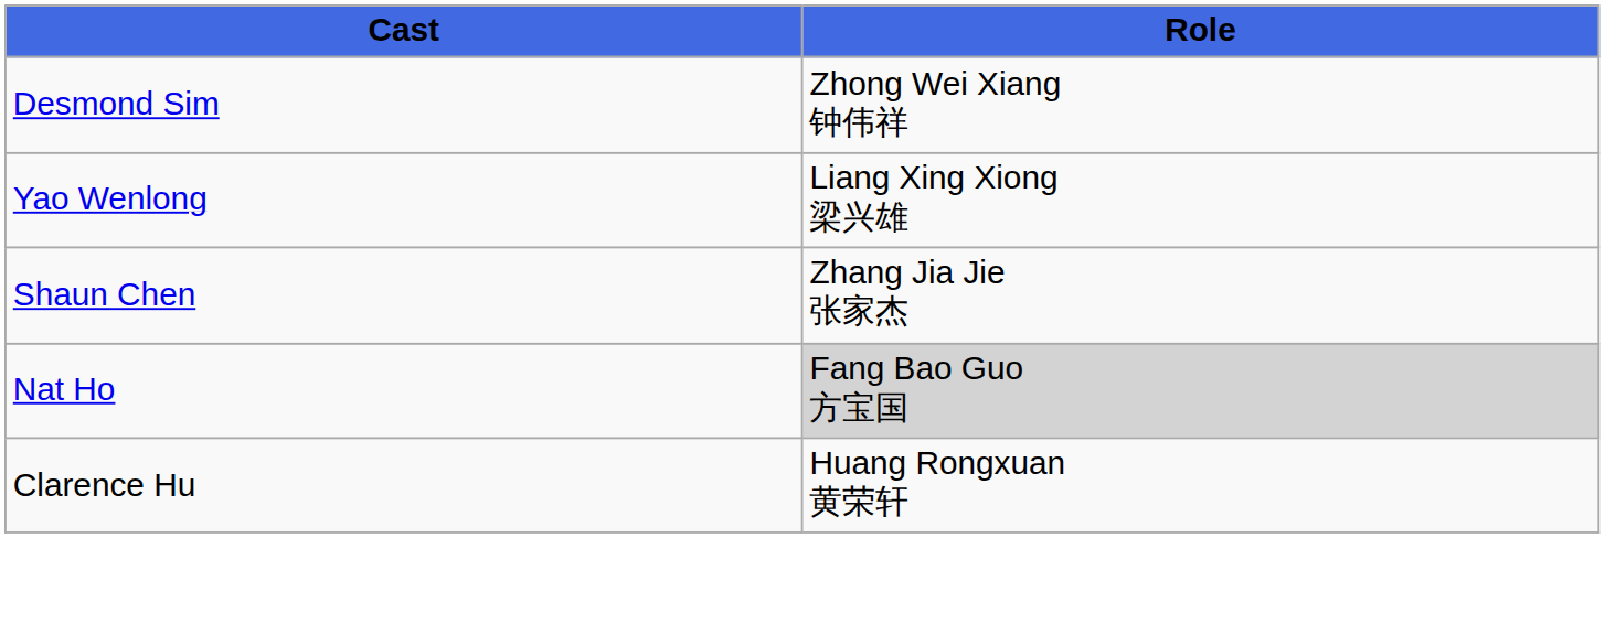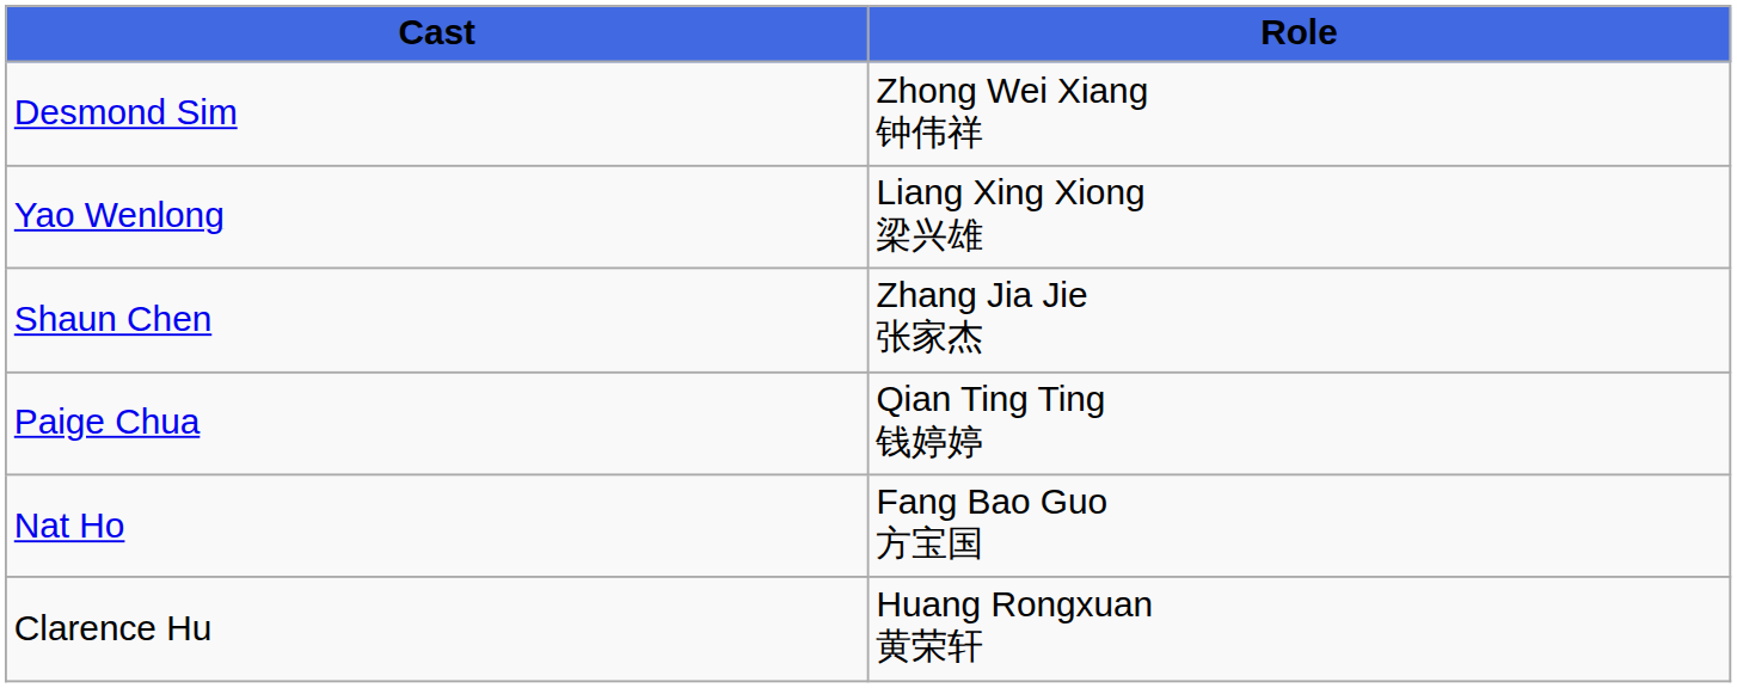+ row: Paige Chua | Qian Ting Ting 钱婷婷
Nat Ho | Role: lightgrey background -> no background
